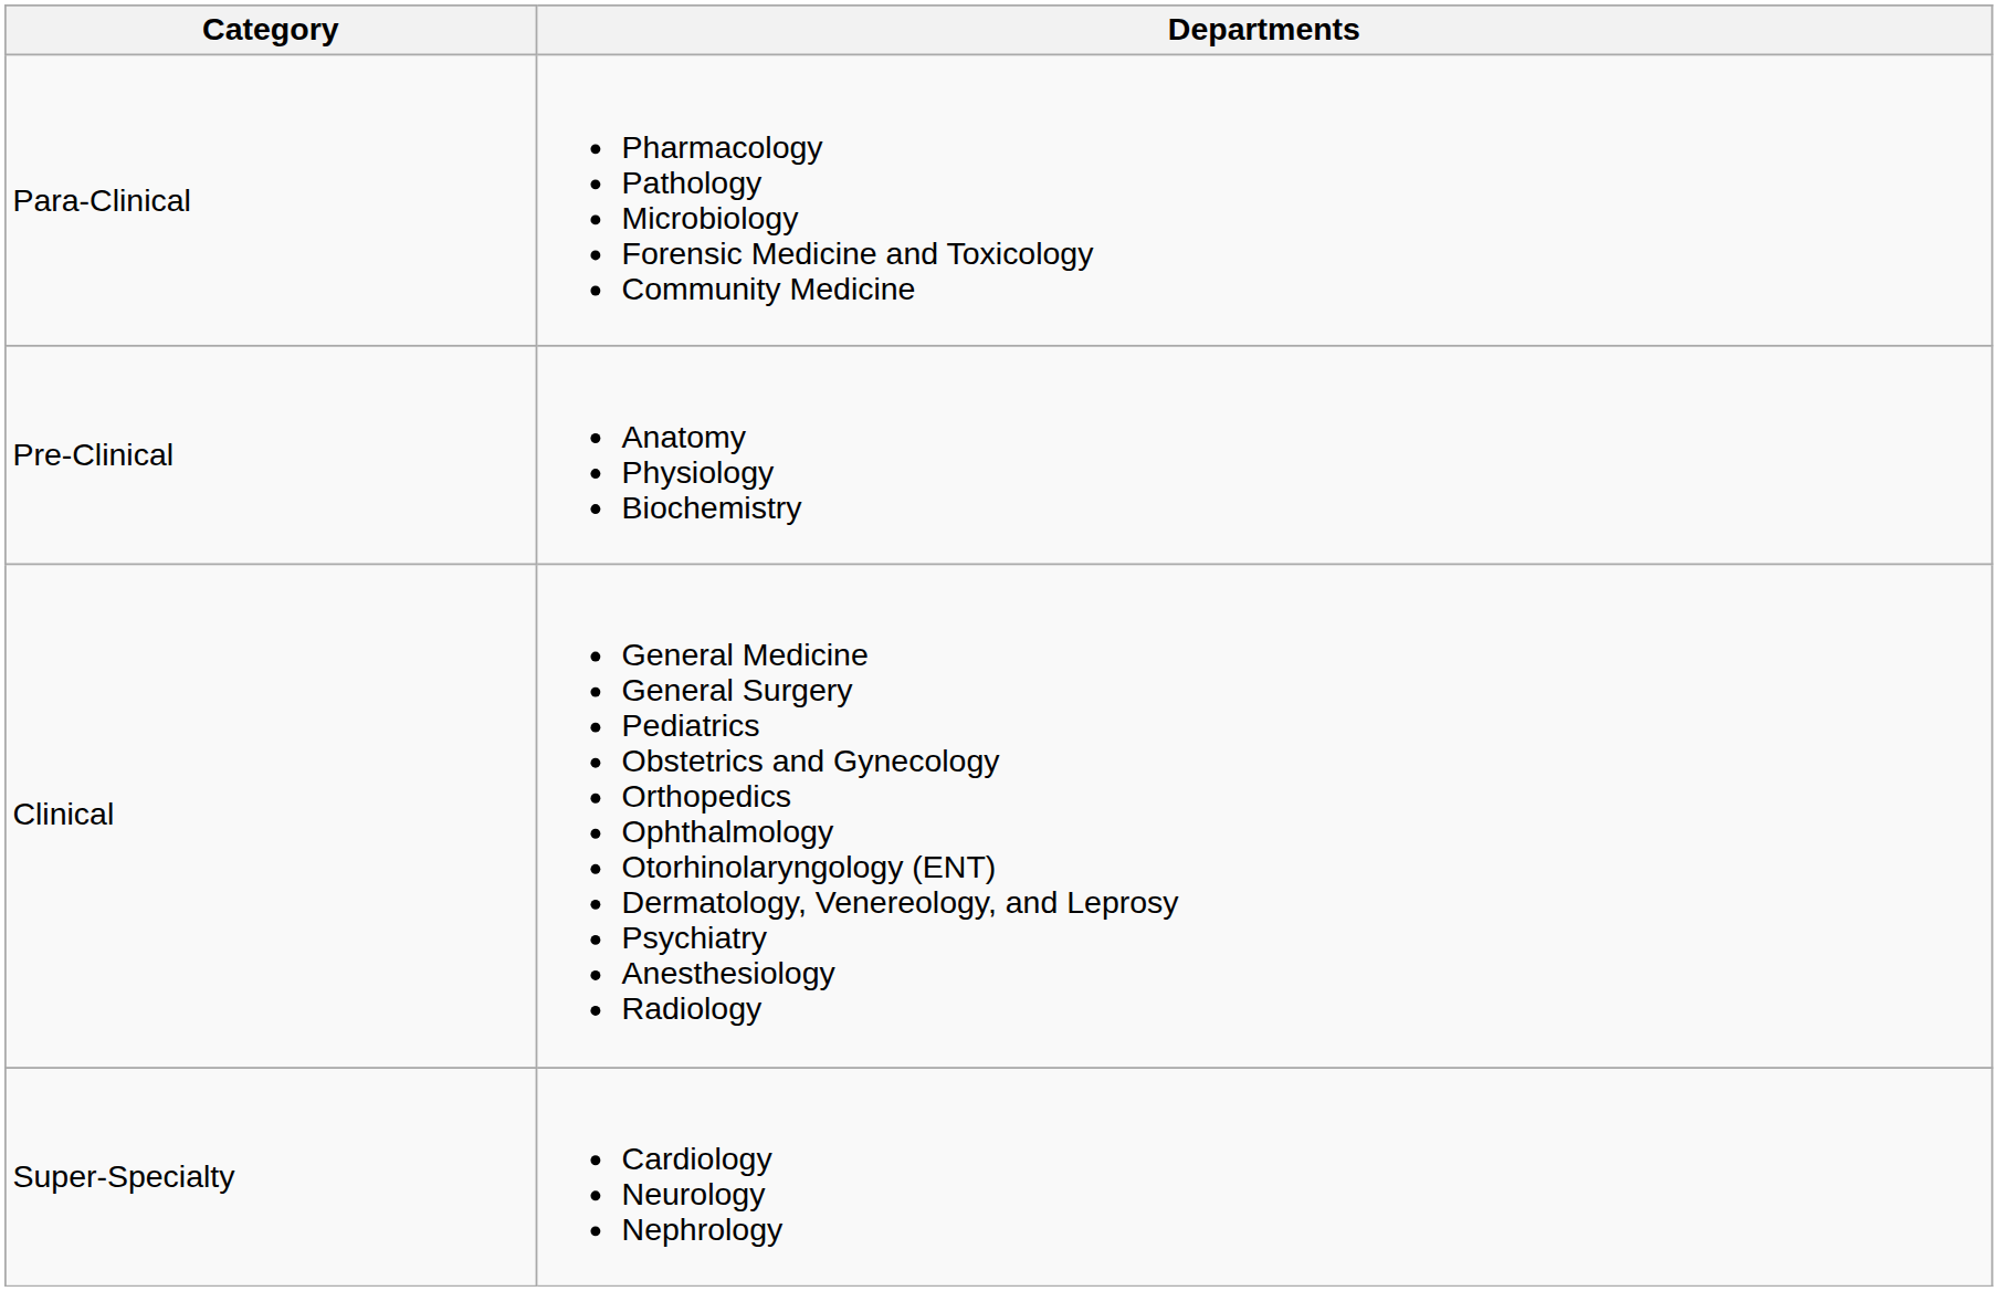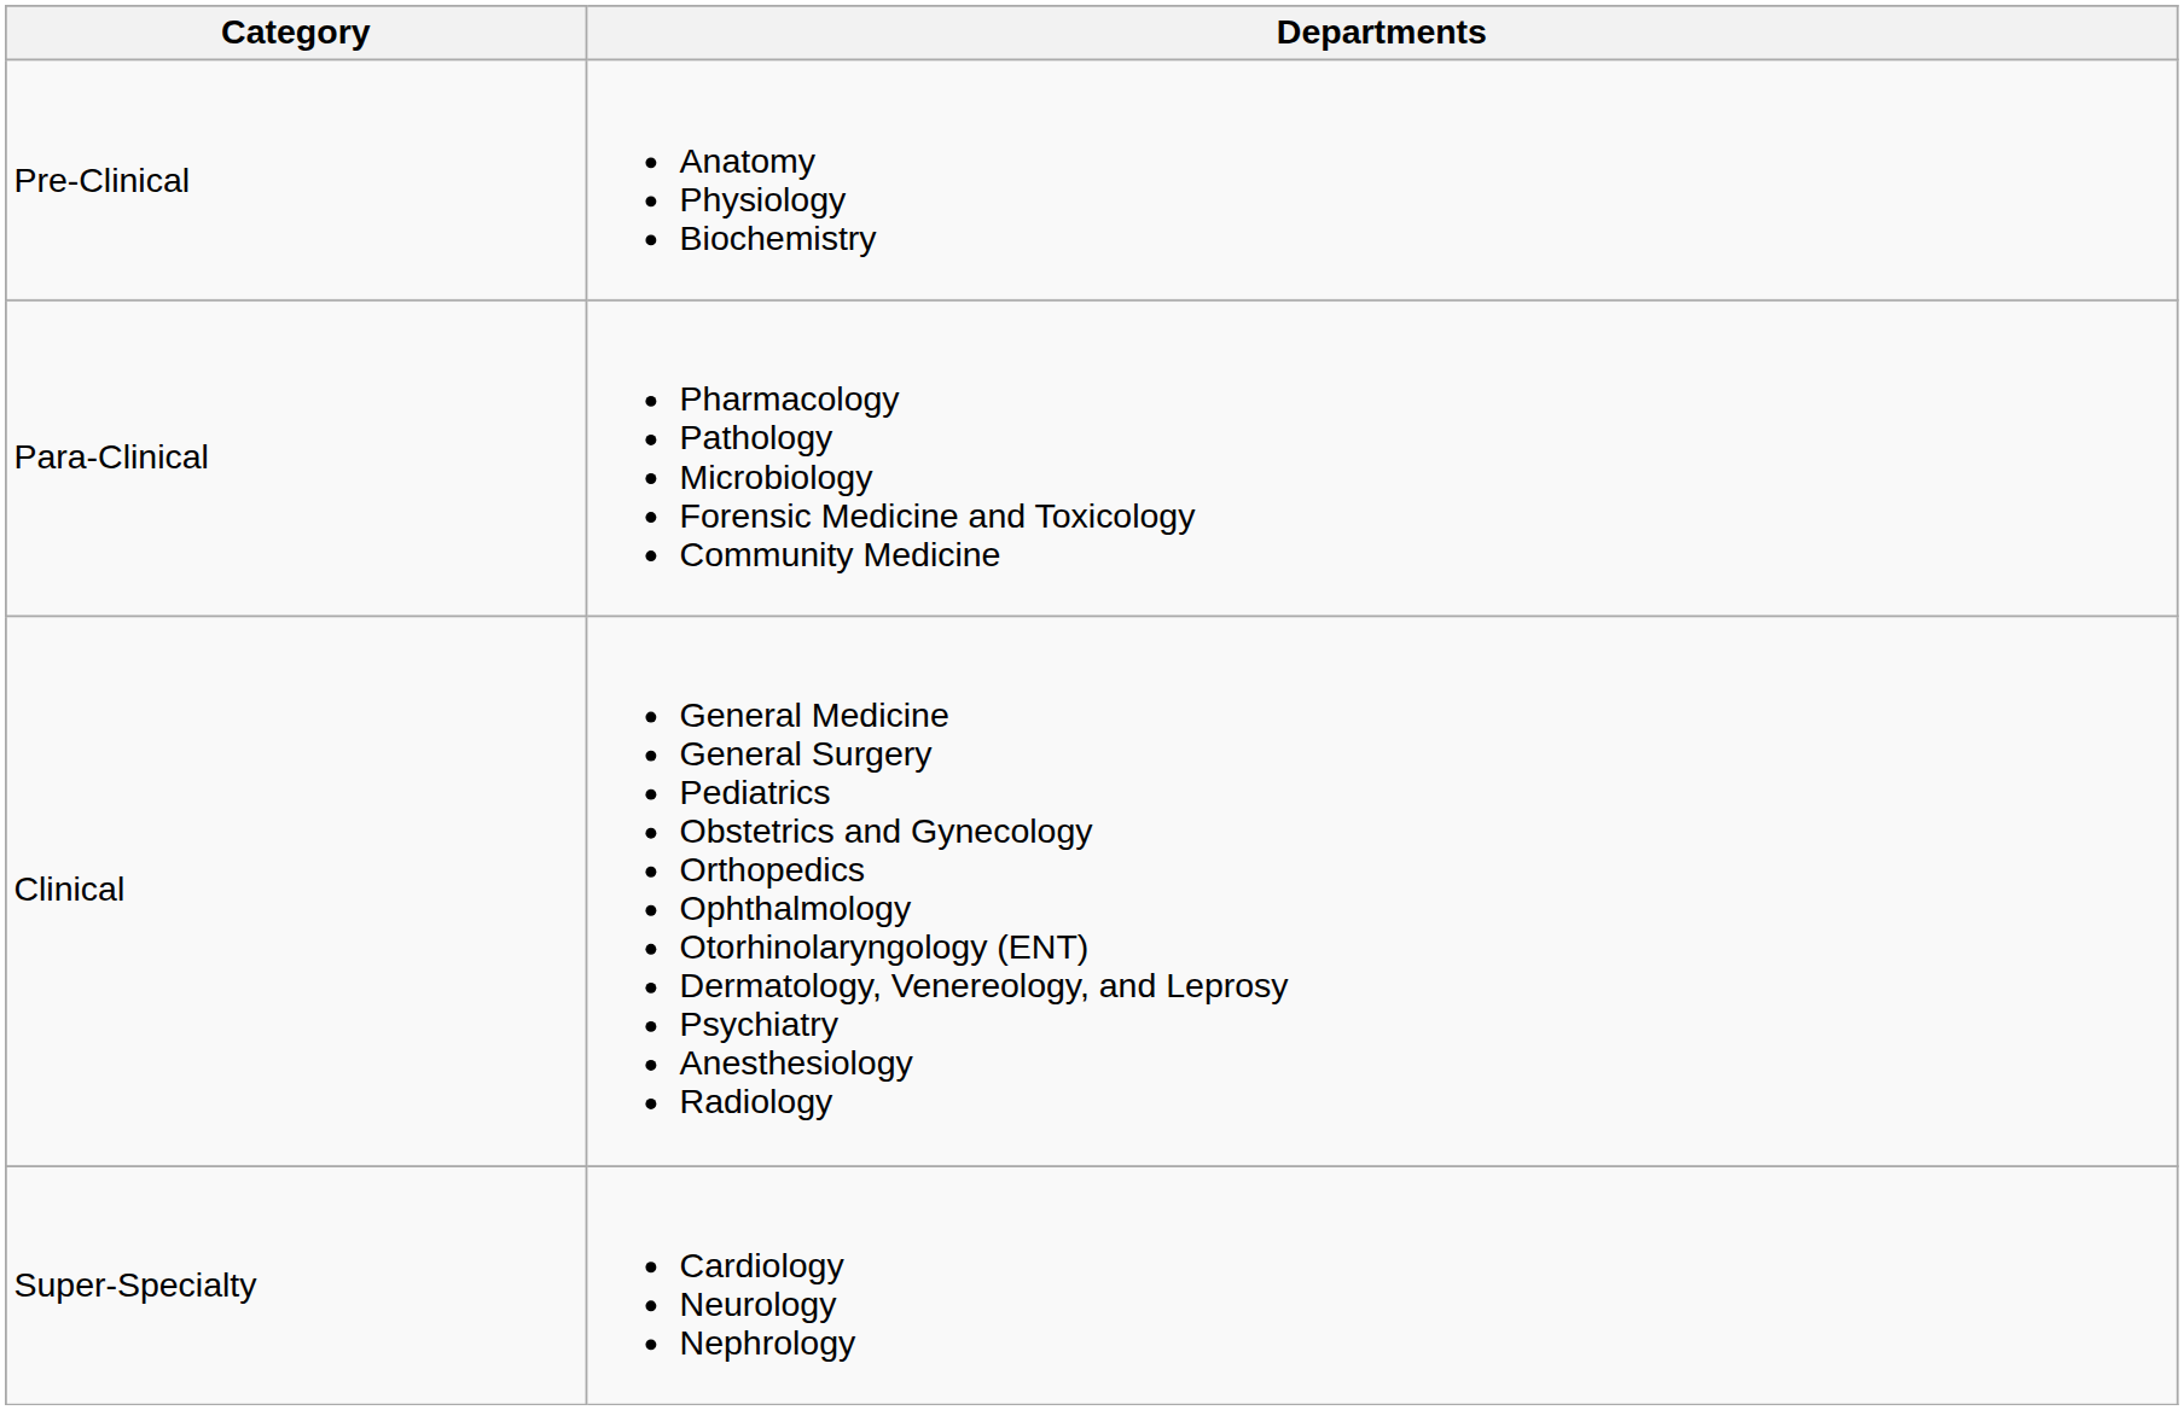rows swapped: Pre-Clinical <-> Para-Clinical
